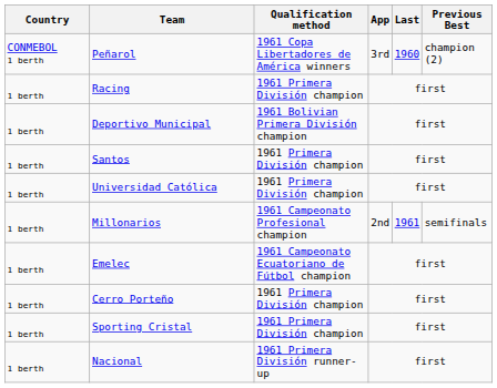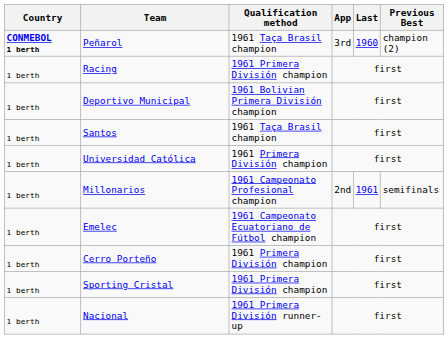Peñarol | Country: normal -> bold
Peñarol | Qualification method: 1961 Copa Libertadores de América winners -> 1961 Taça Brasil champion
Santos | Qualification method: 1961 Primera División champion -> 1961 Taça Brasil champion
